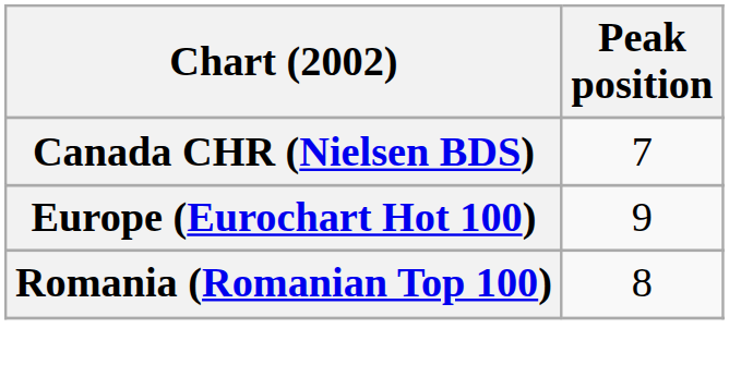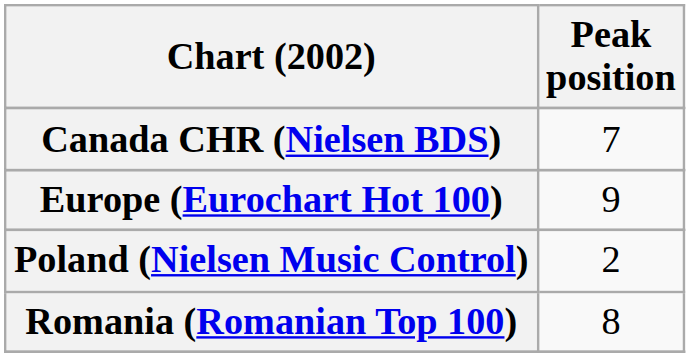+ row: Poland (Nielsen Music Control) | 2
